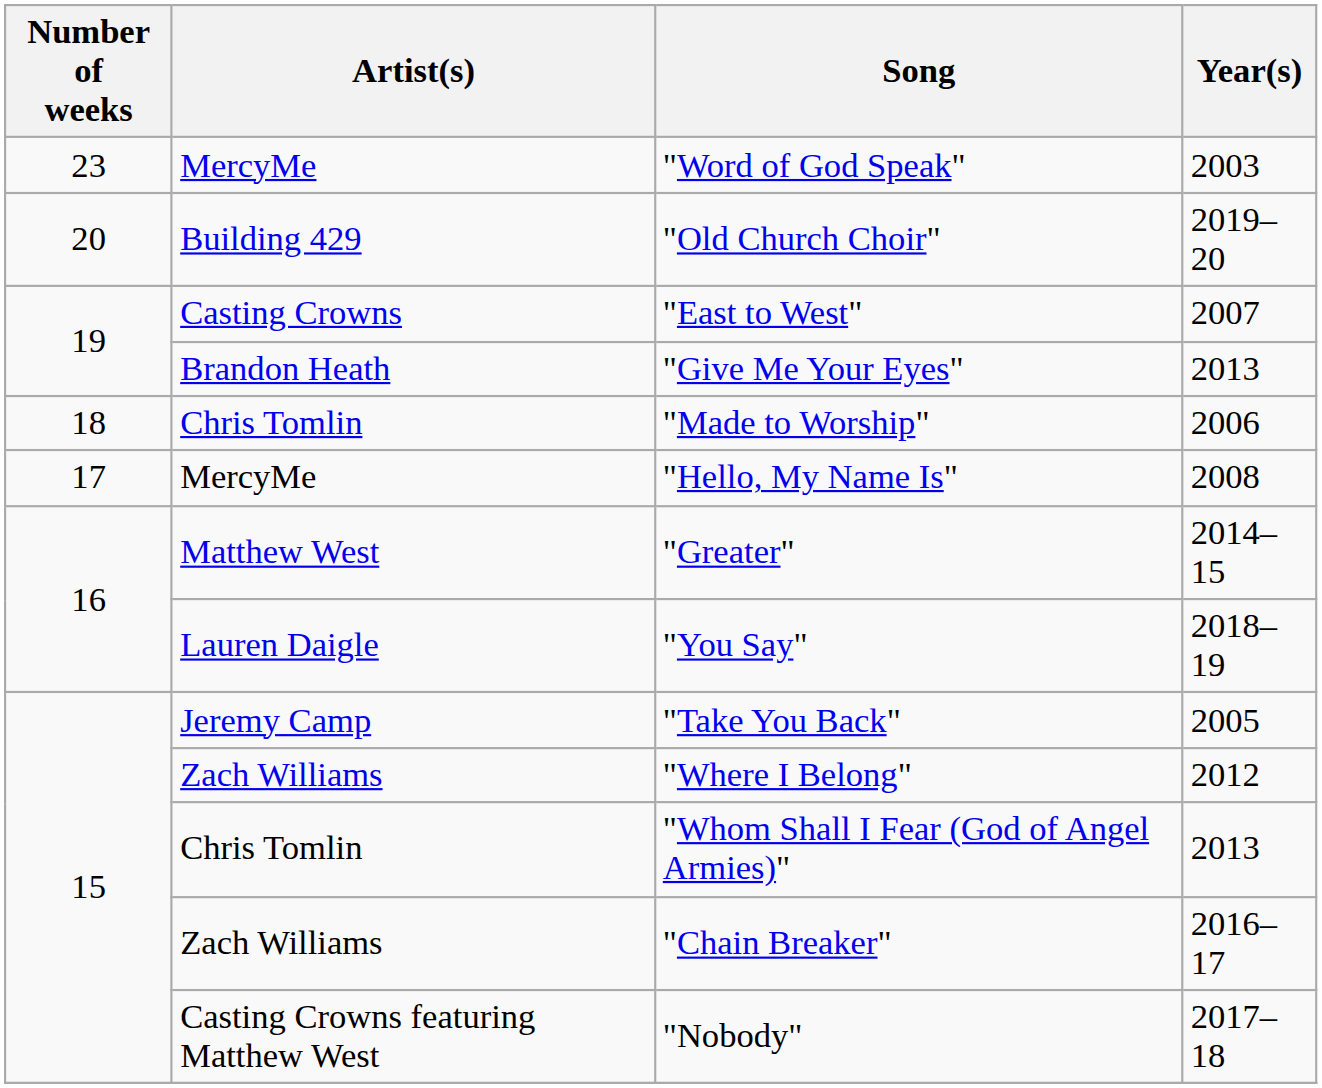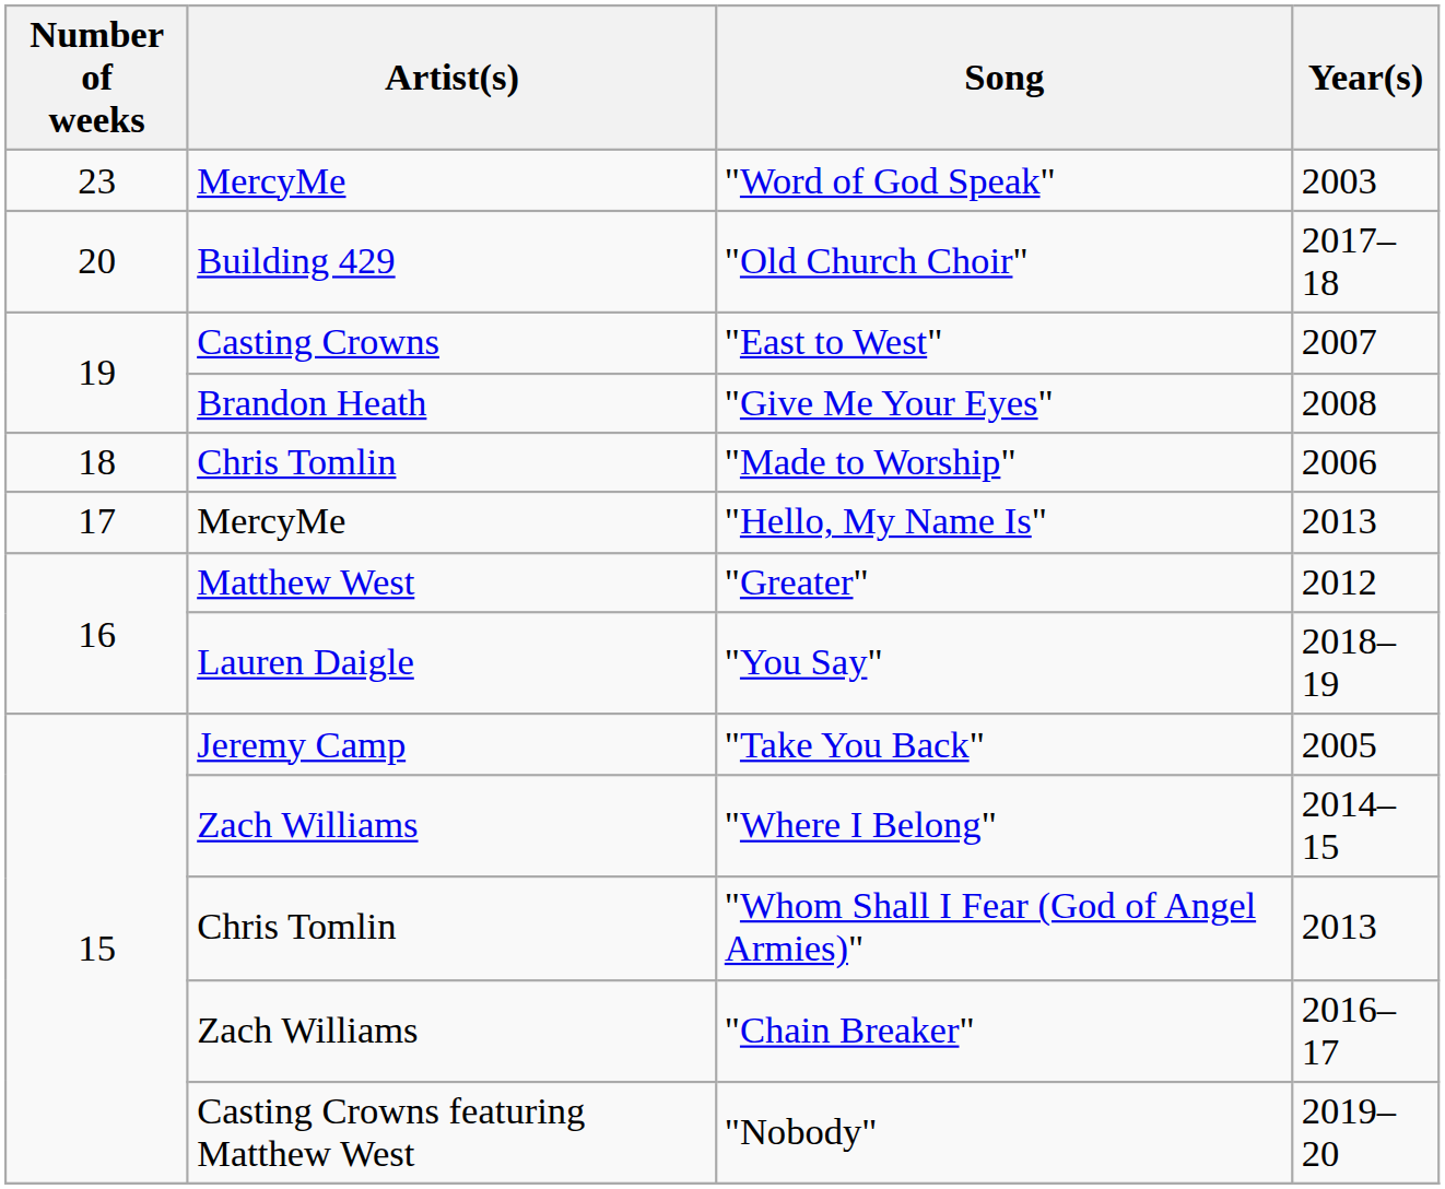"Old Church Choir" | Year(s): 2019–20 -> 2017–18
"Give Me Your Eyes" | Year(s): 2013 -> 2008
"Hello, My Name Is" | Year(s): 2008 -> 2013
"Greater" | Year(s): 2014–15 -> 2012
"Where I Belong" | Year(s): 2012 -> 2014–15
"Nobody" | Year(s): 2017–18 -> 2019–20
